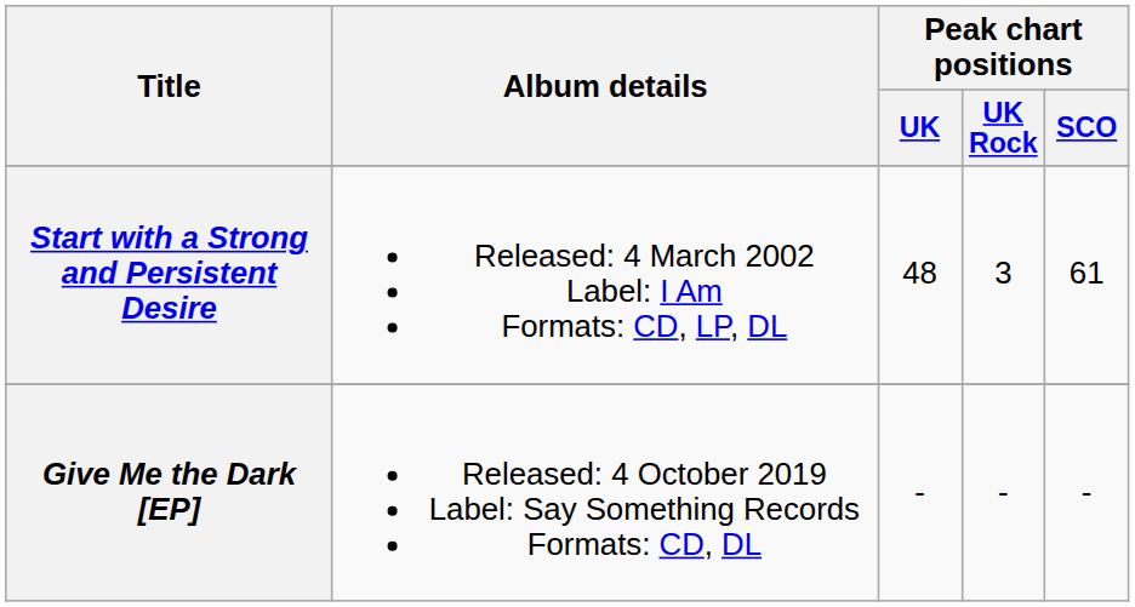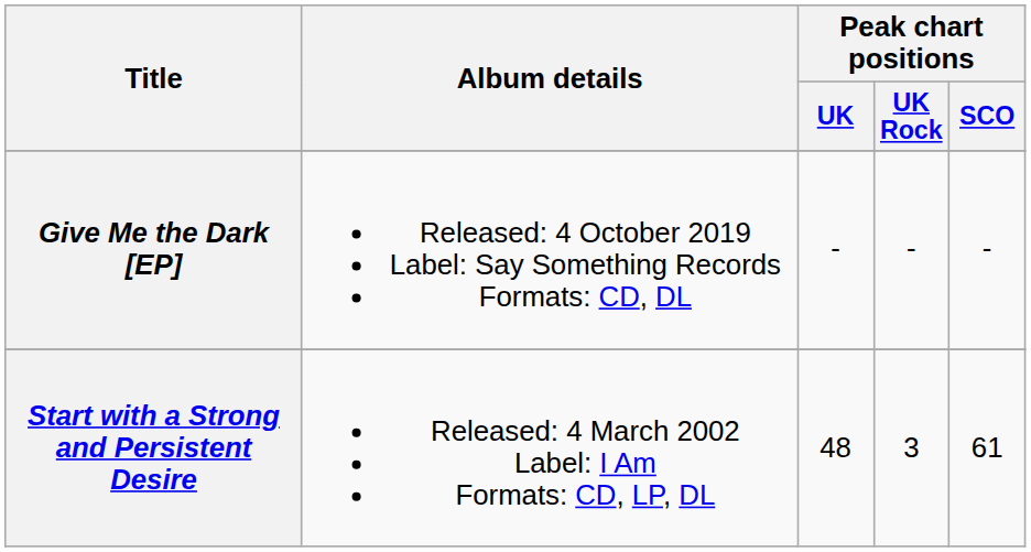rows swapped: Start with a Strong and Persistent Desire <-> Give Me the Dark [EP]
